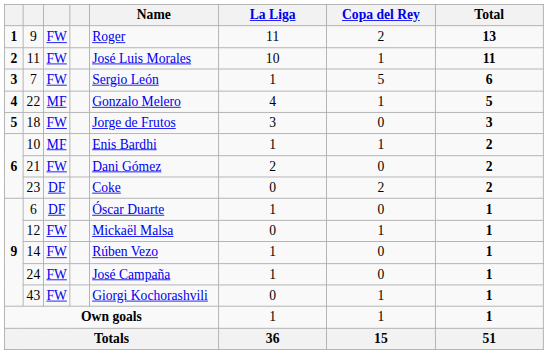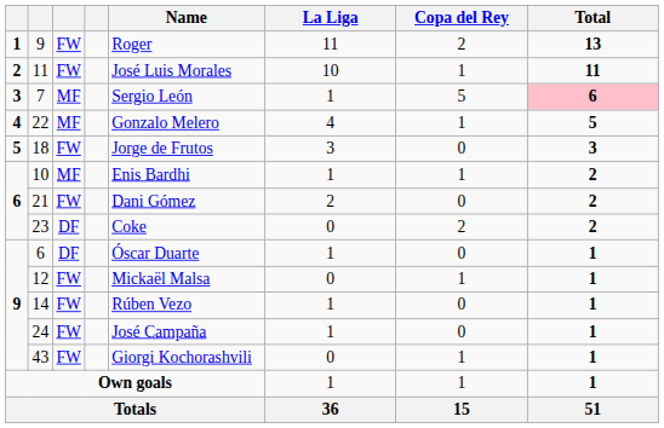7 | column 3: FW -> MF
7 | Total: no background -> pink background
